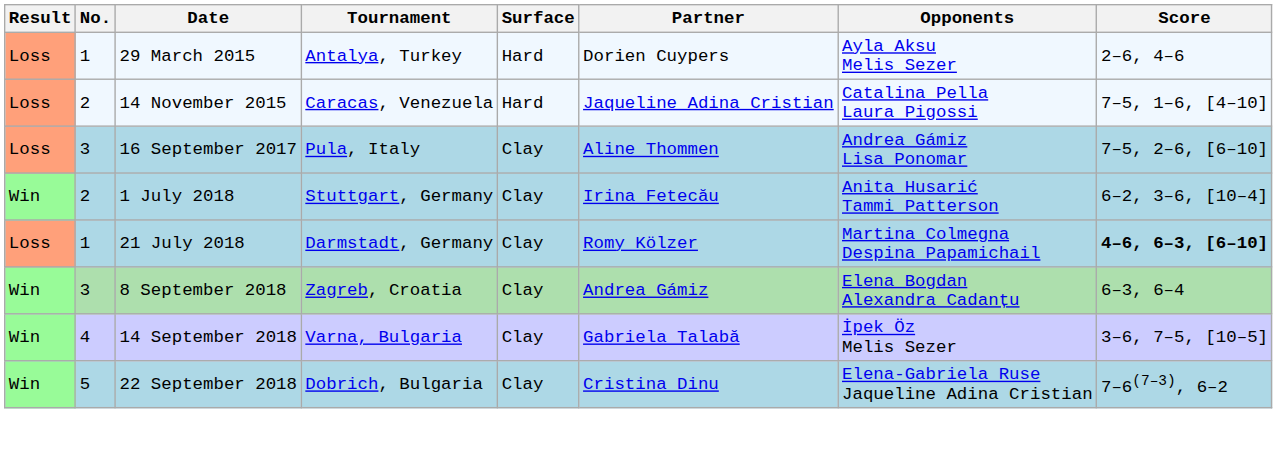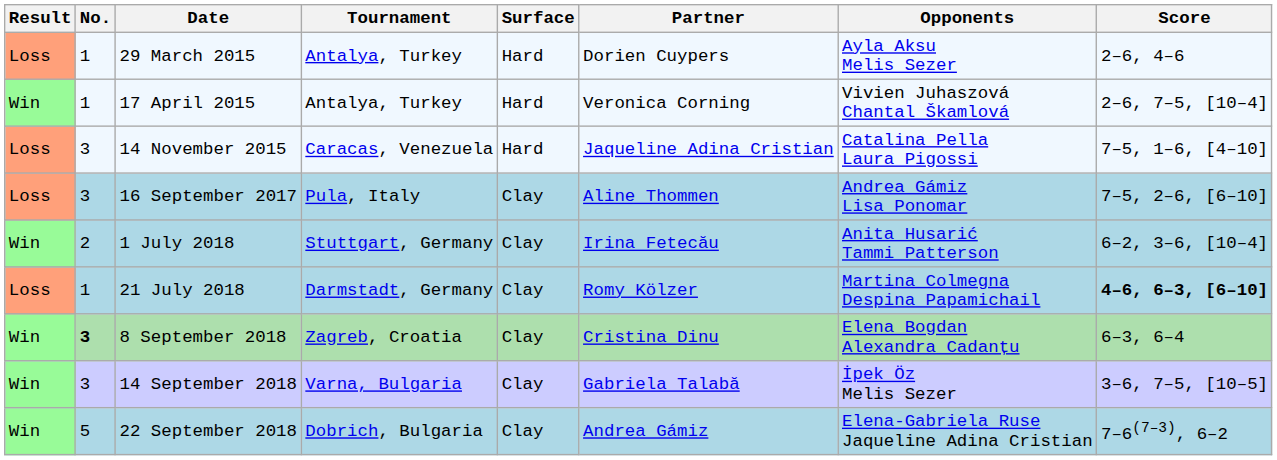+ row: Win | 1 | 17 April 2015 | Antalya, Turkey | Hard | Veronica Corning | Vivien Juhaszová Chantal Škamlová | 2–6, 7–5, [10–4]
14 November 2015 | No.: 2 -> 3
8 September 2018 | No.: normal -> bold
8 September 2018 | Partner: Andrea Gámiz -> Cristina Dinu
14 September 2018 | No.: 4 -> 3
22 September 2018 | Partner: Cristina Dinu -> Andrea Gámiz
